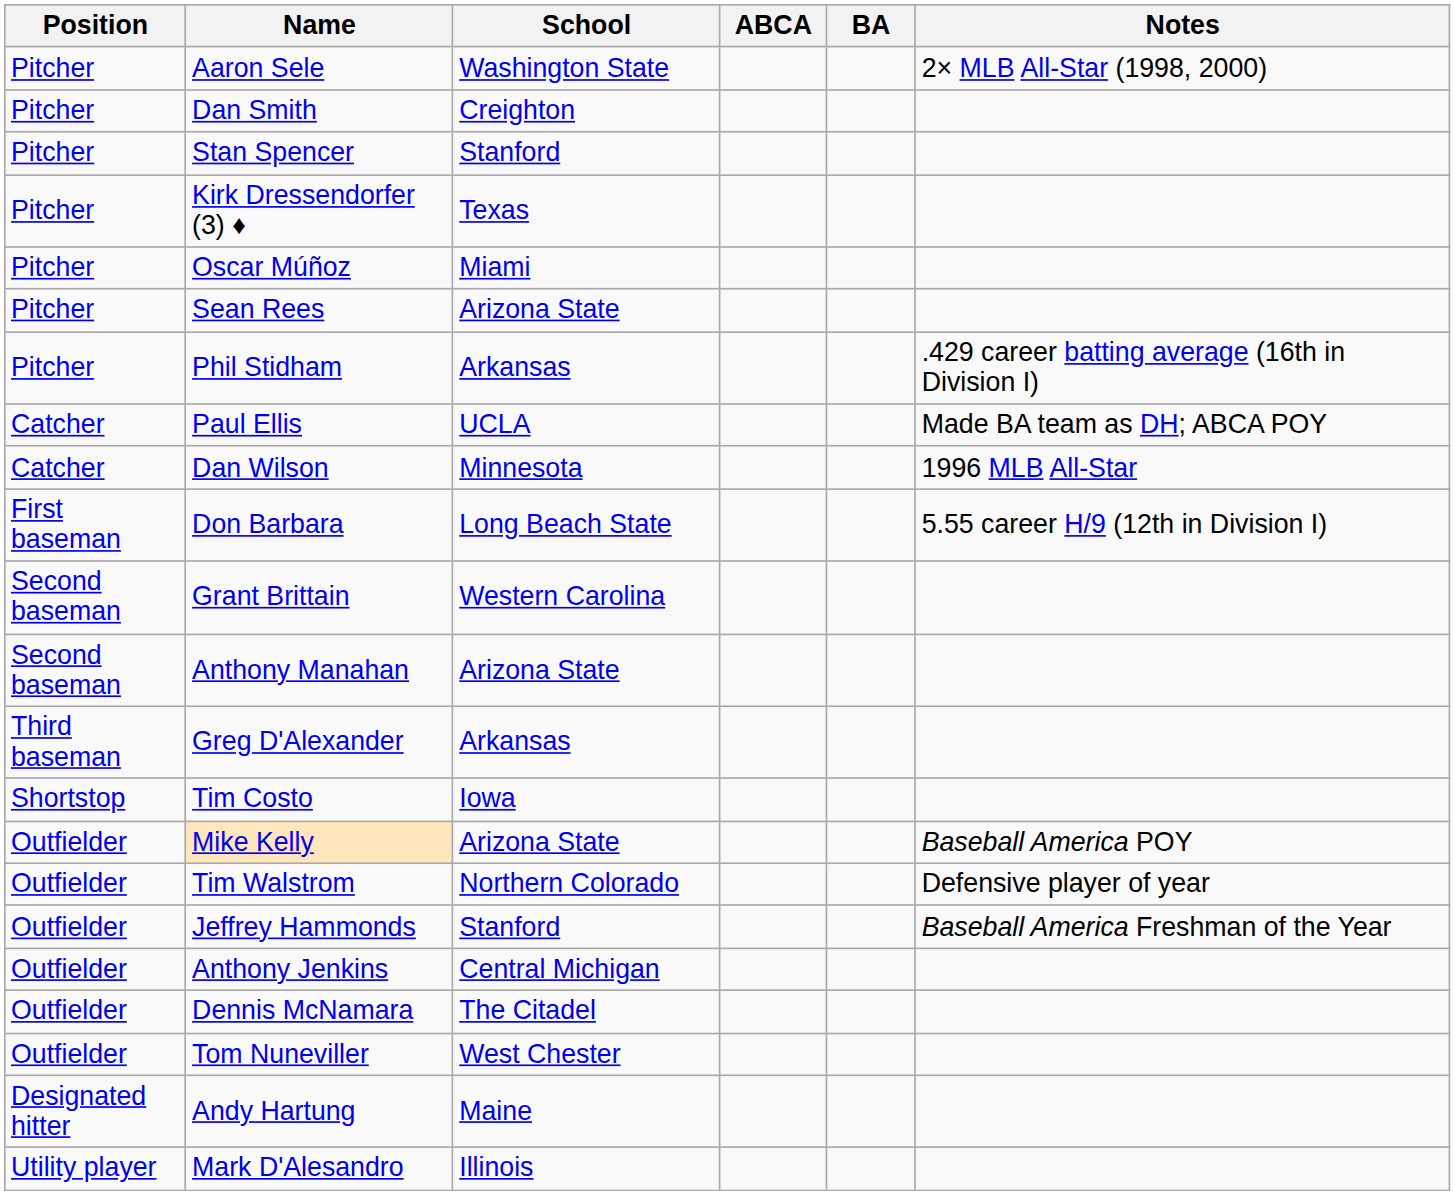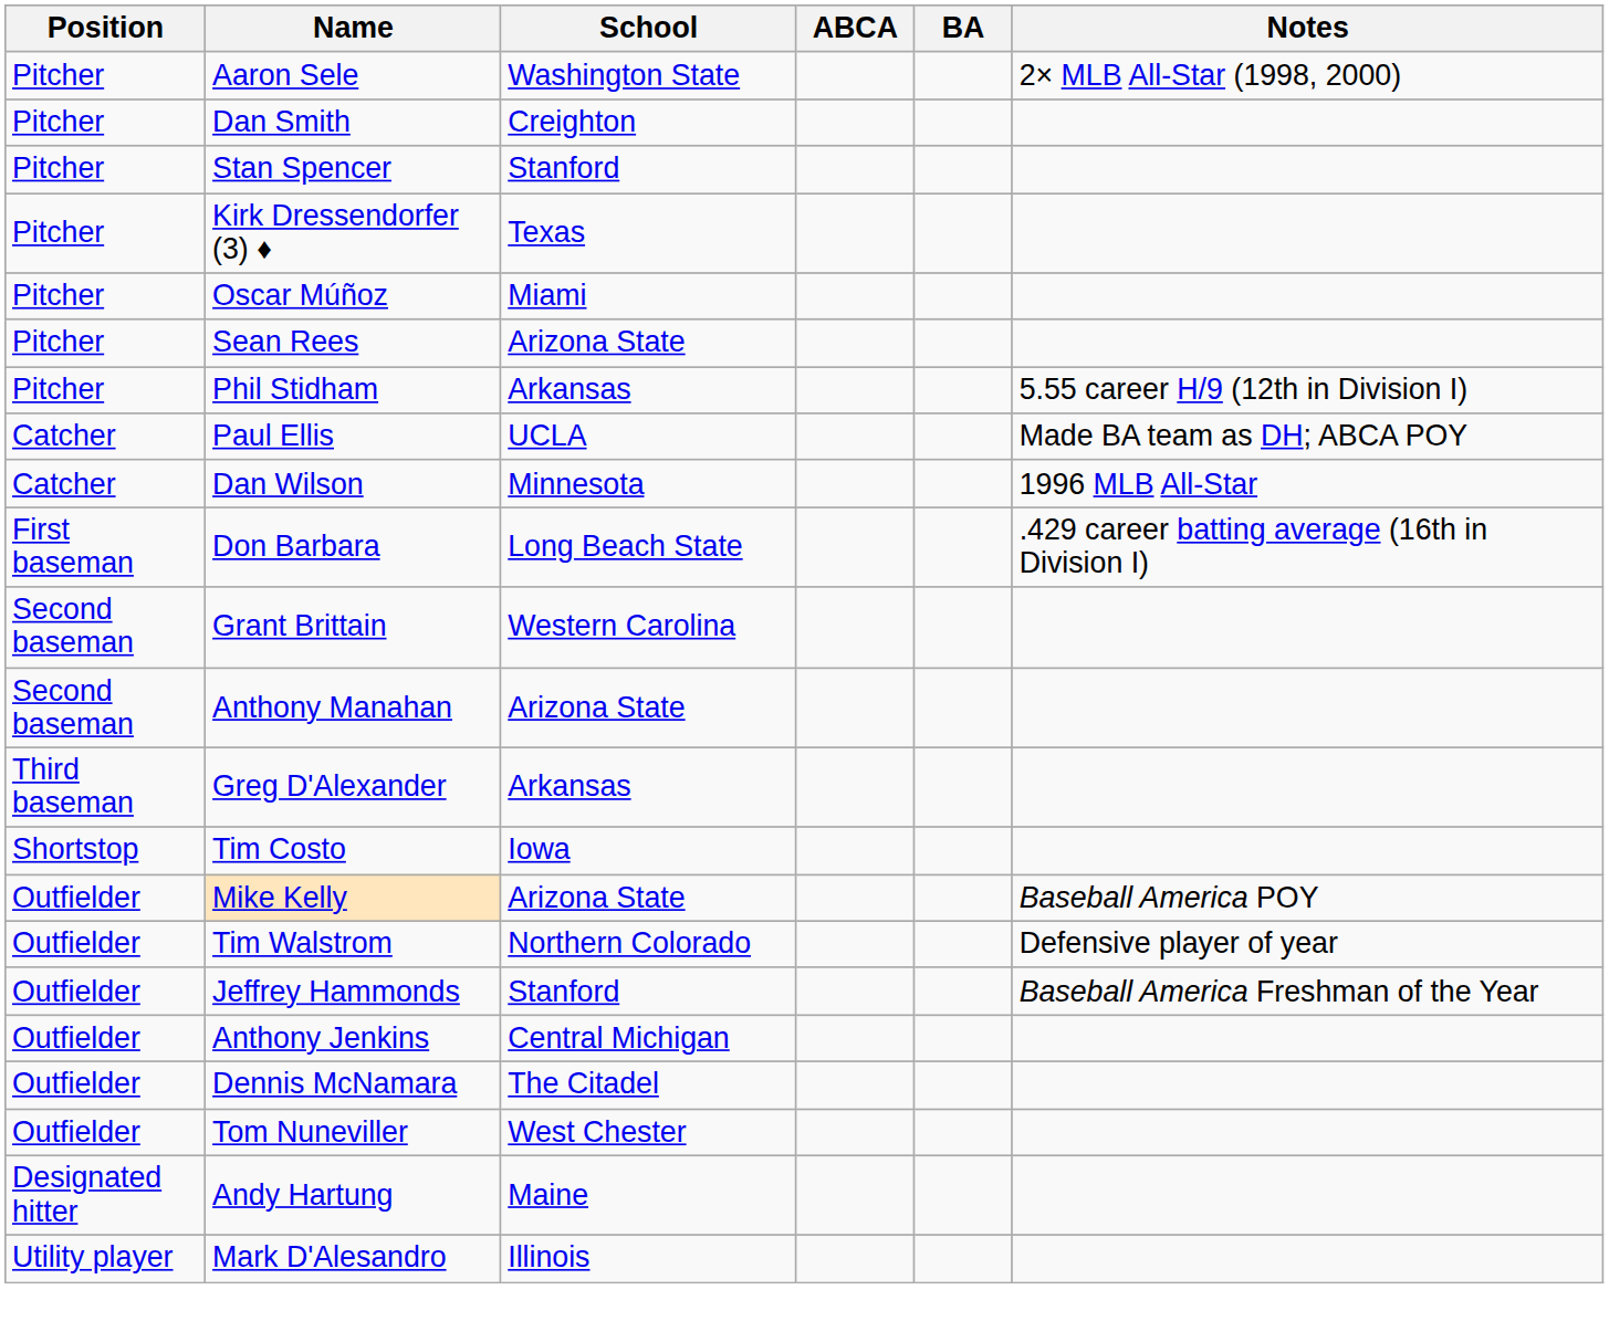Phil Stidham | Notes: .429 career batting average (16th in Division I) -> 5.55 career H/9 (12th in Division I)
Don Barbara | Notes: 5.55 career H/9 (12th in Division I) -> .429 career batting average (16th in Division I)
